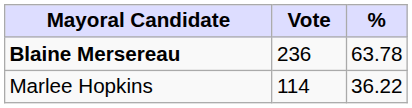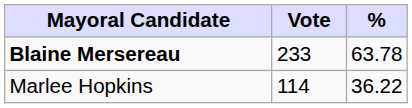Blaine Mersereau | Vote: 236 -> 233
